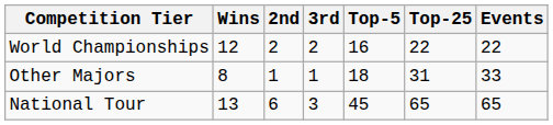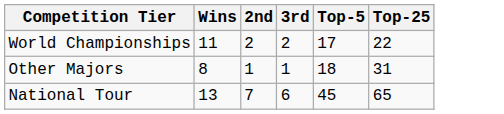- column: Events | 22 | 33 | 65
World Championships | Wins: 12 -> 11
World Championships | Top-5: 16 -> 17
National Tour | 2nd: 6 -> 7
National Tour | 3rd: 3 -> 6
